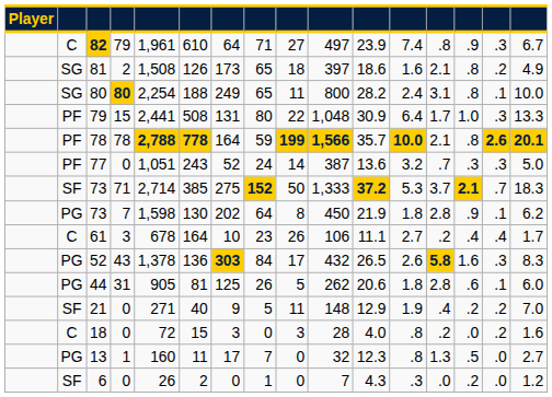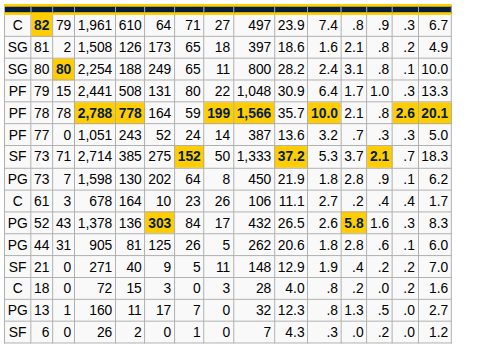- column: Player
